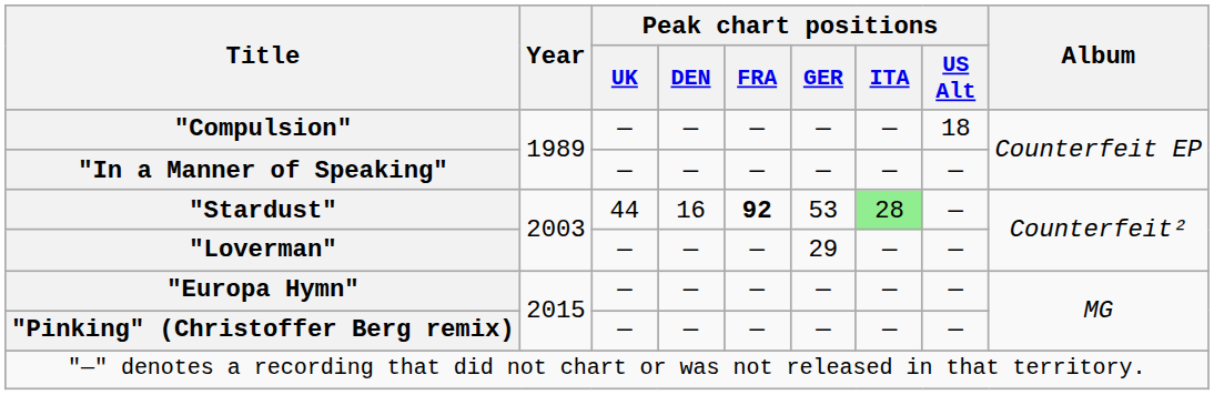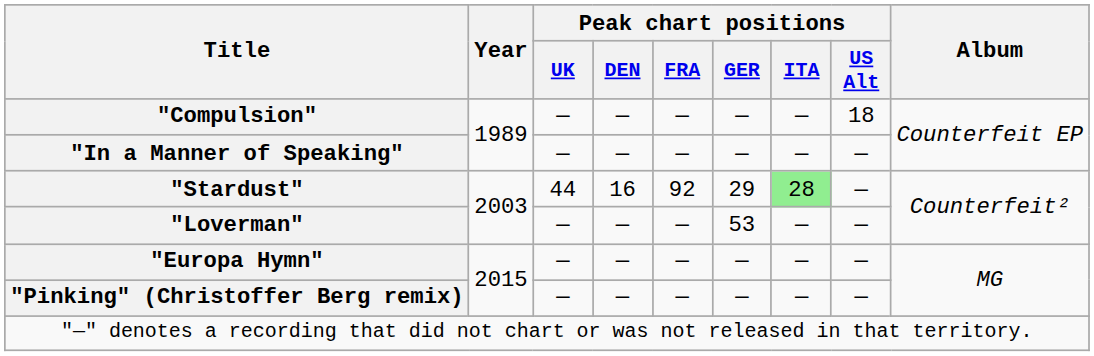"Stardust" | Peak chart positions / FRA: bold -> normal
"Stardust" | Peak chart positions / GER: 53 -> 29
"Loverman" | Peak chart positions / GER: 29 -> 53
